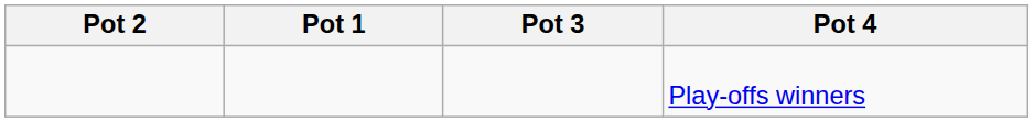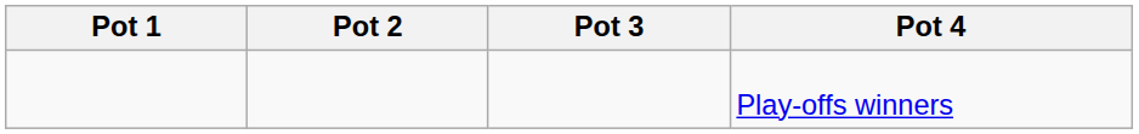columns swapped: Pot 1 <-> Pot 2
